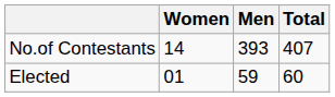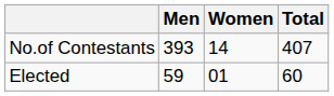columns swapped: Men <-> Women
